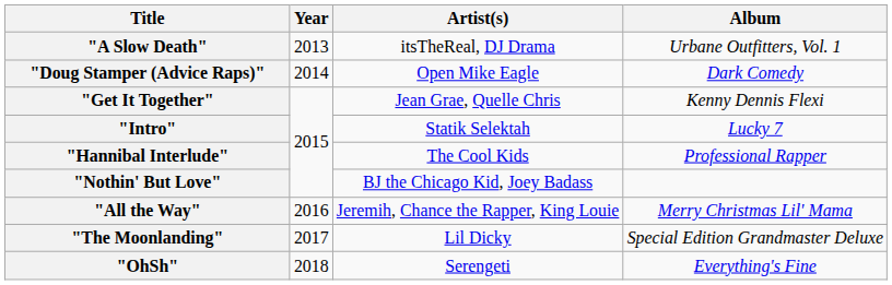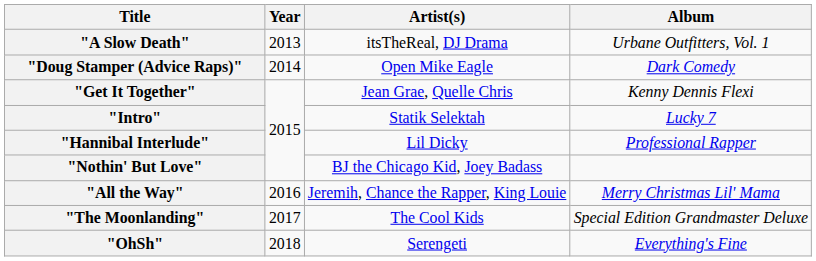"Hannibal Interlude" | Artist(s): The Cool Kids -> Lil Dicky
"The Moonlanding" | Artist(s): Lil Dicky -> The Cool Kids
